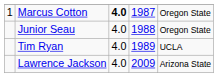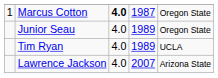Junior Seau | column 4: 1988 -> 1989
Lawrence Jackson | column 4: 2009 -> 2007
